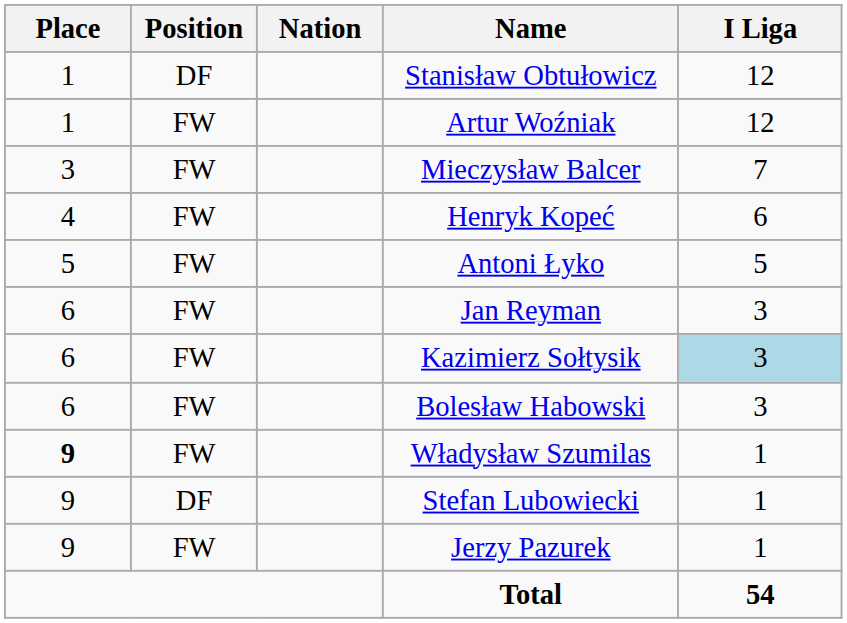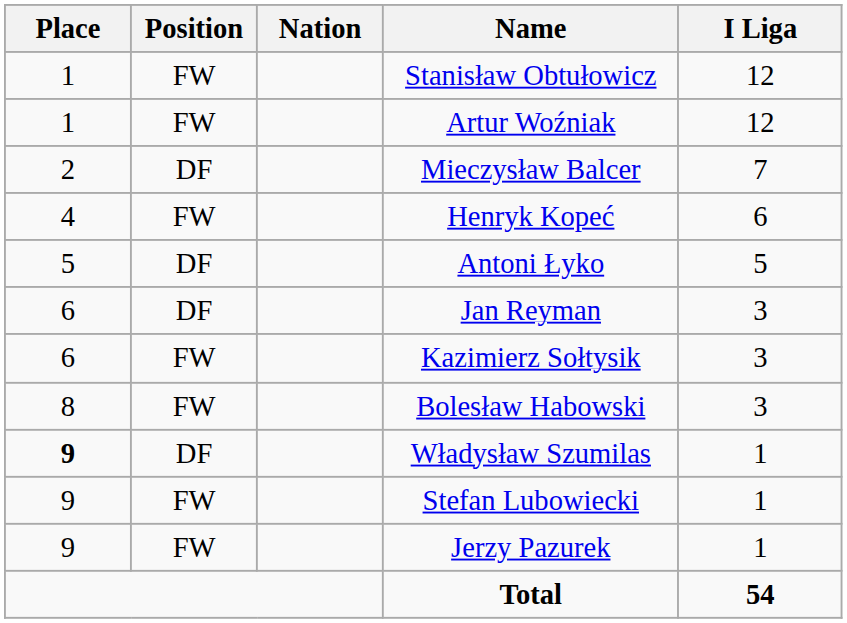Stanisław Obtułowicz | Position: DF -> FW
Mieczysław Balcer | Place: 3 -> 2
Mieczysław Balcer | Position: FW -> DF
Antoni Łyko | Position: FW -> DF
Jan Reyman | Position: FW -> DF
Kazimierz Sołtysik | I Liga: lightblue background -> no background
Bolesław Habowski | Place: 6 -> 8
Władysław Szumilas | Position: FW -> DF
Stefan Lubowiecki | Position: DF -> FW
